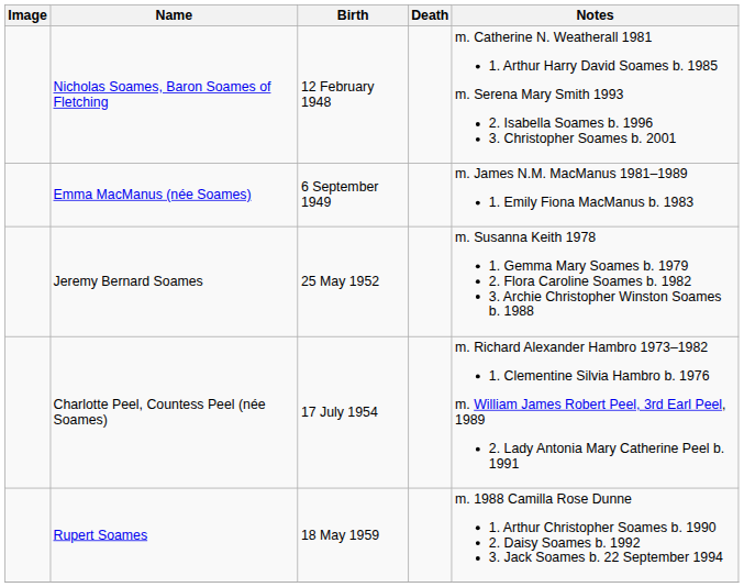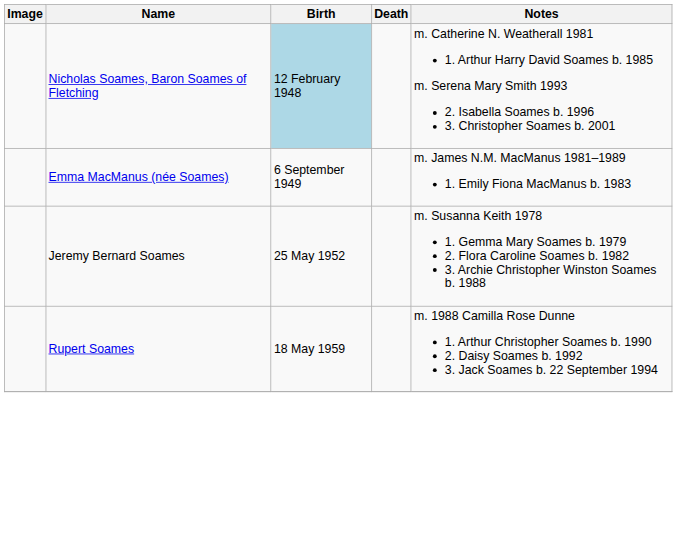Nicholas Soames, Baron Soames of Fletching | Birth: no background -> lightblue background
- row: Charlotte Peel, Countess Peel (née Soames) | 17 July 1954 | m. Richard Alexander Hambro 1973–1982 1. Clementine Silvia Hambro b. 1976 m. William James Robert Peel, 3rd Earl Peel, 1989 2. Lady Antonia Mary Catherine Peel b. 1991
